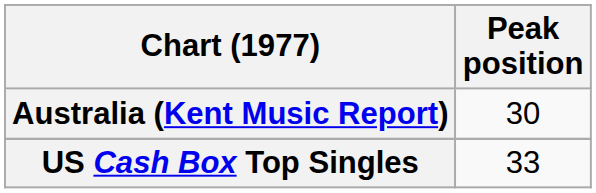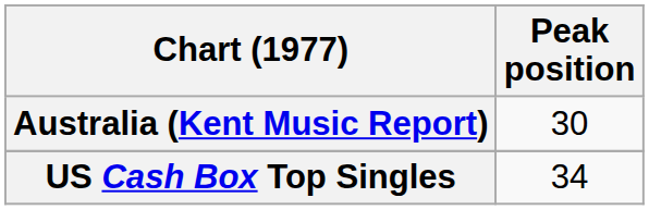US Cash Box Top Singles | Peak position: 33 -> 34
